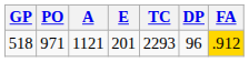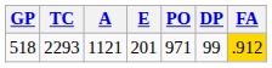columns swapped: PO <-> TC
518 | DP: 96 -> 99
